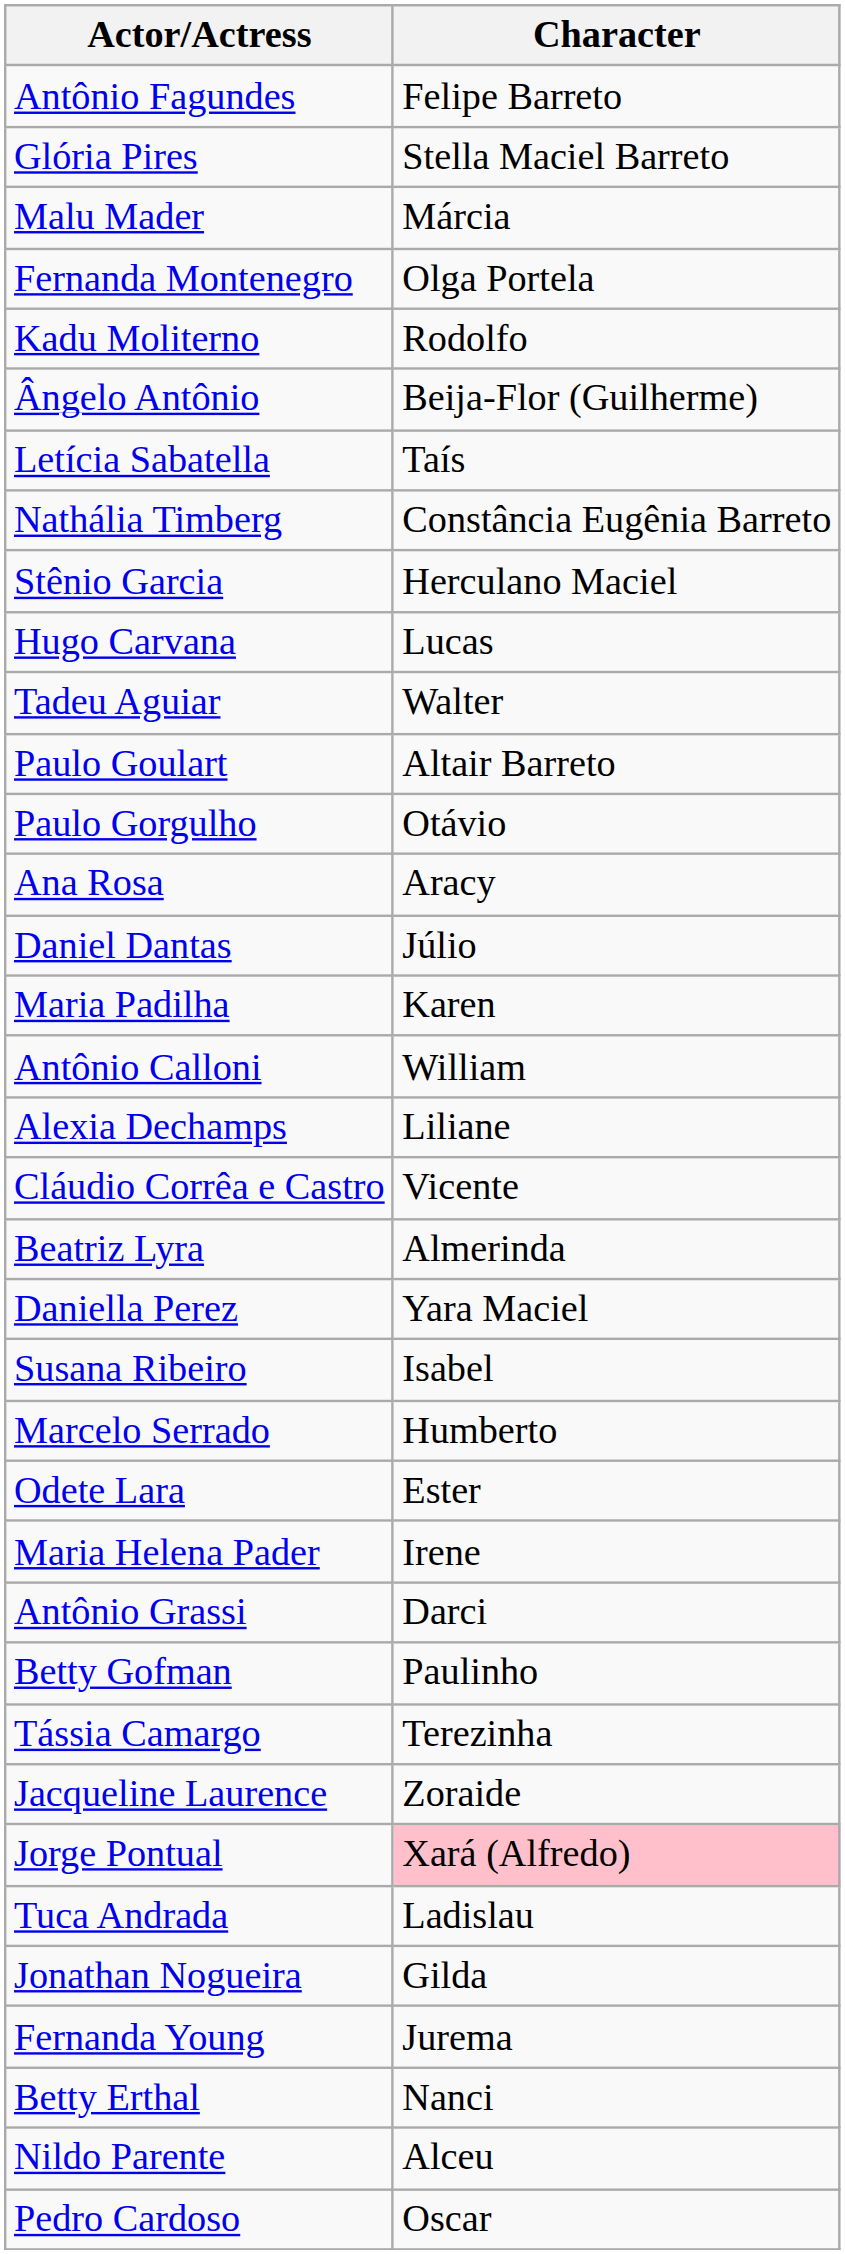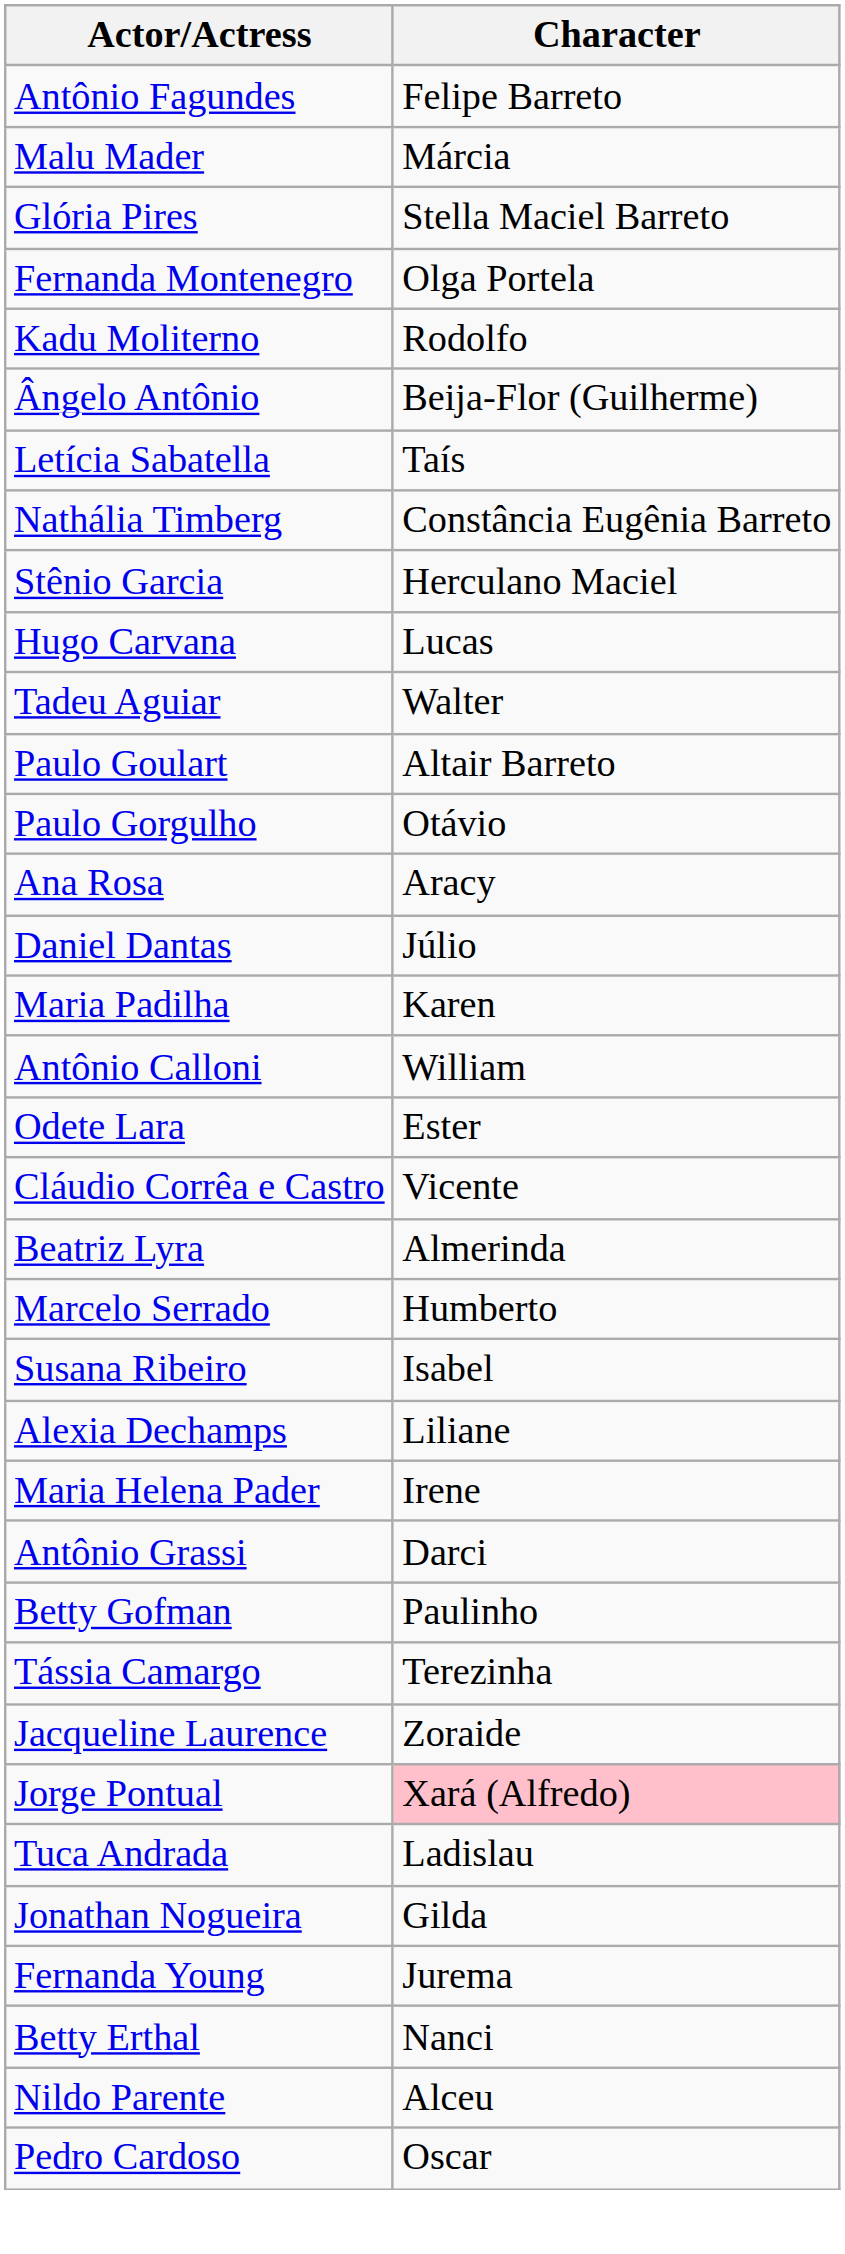rows swapped: Glória Pires <-> Malu Mader
rows swapped: Odete Lara <-> Alexia Dechamps
- row: Daniella Perez | Yara Maciel
rows swapped: Marcelo Serrado <-> Susana Ribeiro
